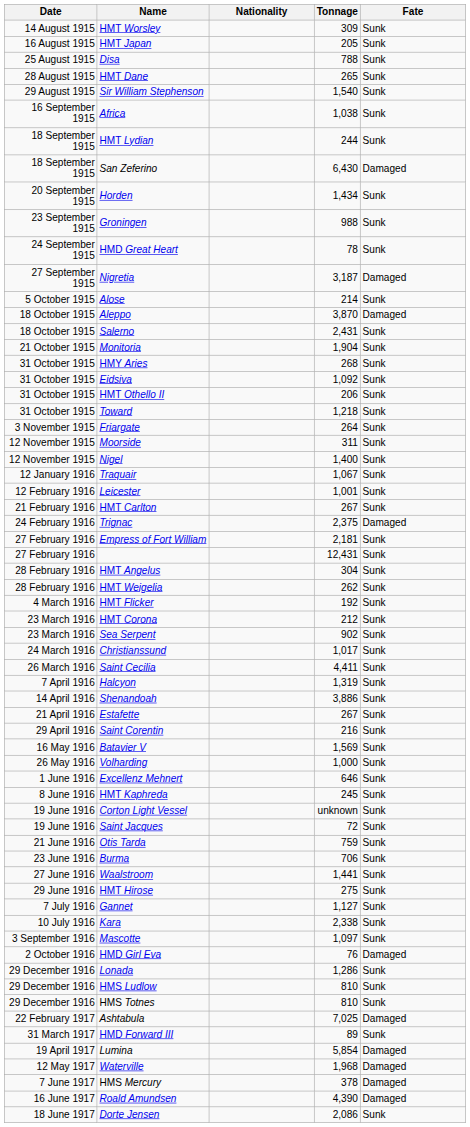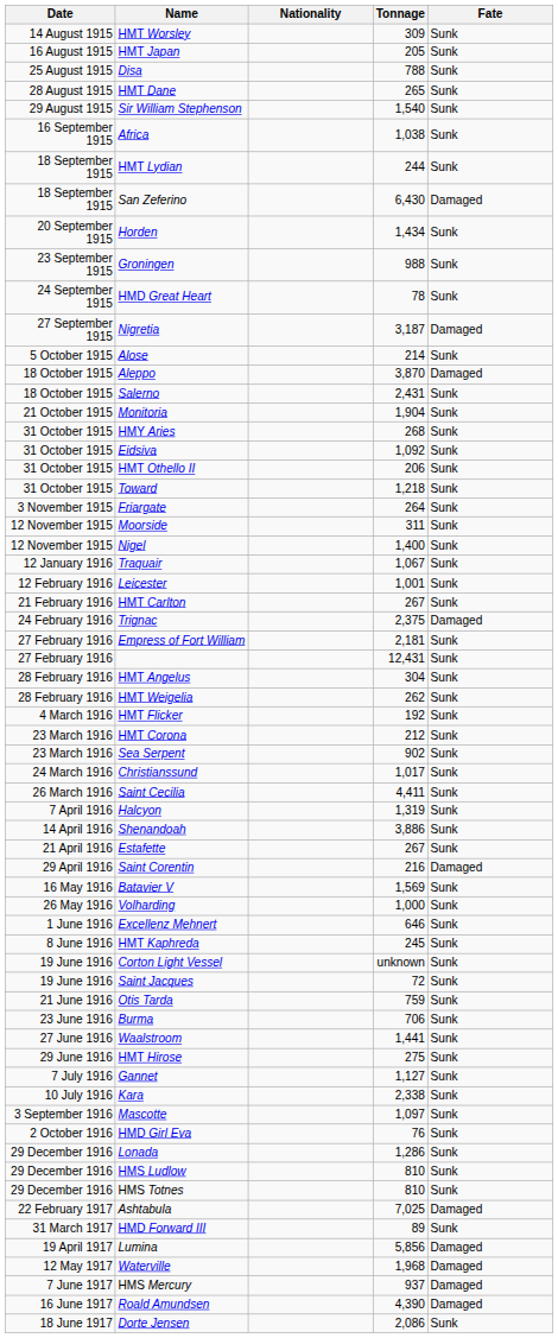Saint Corentin | Fate: Sunk -> Damaged
HMD Girl Eva | Fate: Damaged -> Sunk
Lumina | Tonnage: 5,854 -> 5,856
HMS Mercury | Tonnage: 378 -> 937
